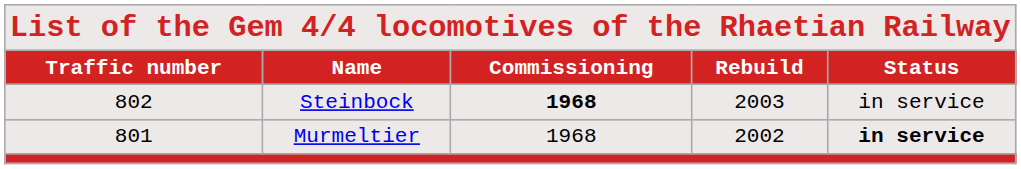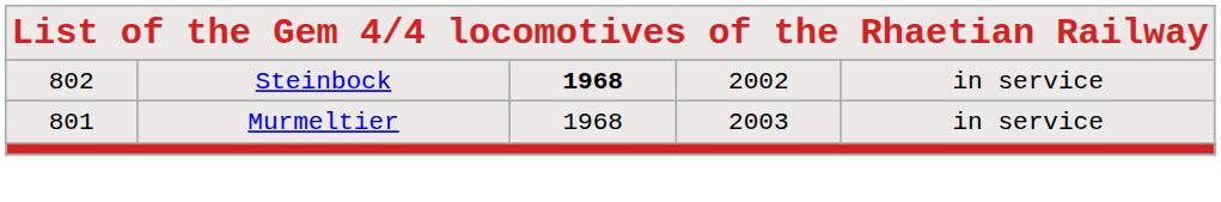- row: Traffic number | Name | Commissioning | Rebuild | Status
Steinbock | column 4: 2003 -> 2002
Murmeltier | column 4: 2002 -> 2003
Murmeltier | column 5: bold -> normal
